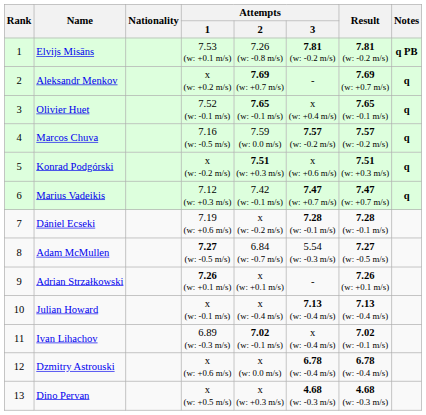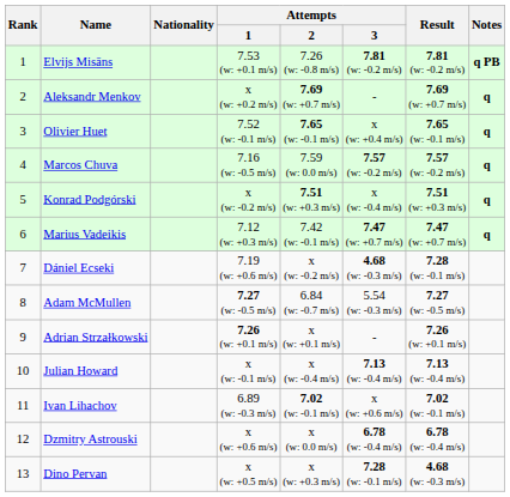Konrad Podgórski | Attempts / 3: x (w: +0.6 m/s) -> x (w: -0.4 m/s)
Dániel Ecseki | Attempts / 3: 7.28 (w: -0.1 m/s) -> 4.68 (w: -0.3 m/s)
Ivan Lihachov | Attempts / 3: x (w: -0.4 m/s) -> x (w: +0.6 m/s)
Dino Pervan | Attempts / 3: 4.68 (w: -0.3 m/s) -> 7.28 (w: -0.1 m/s)
